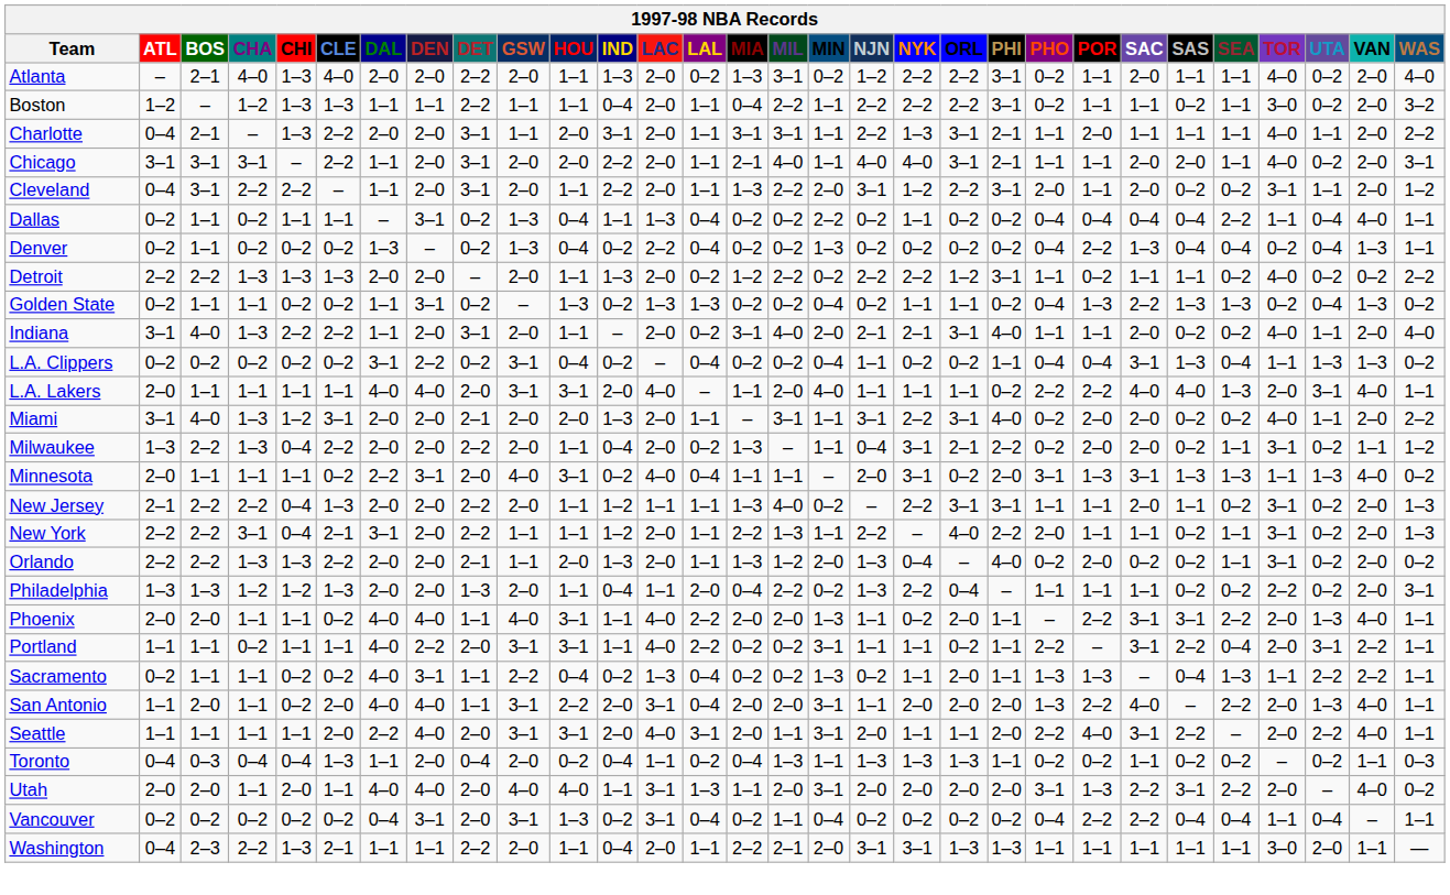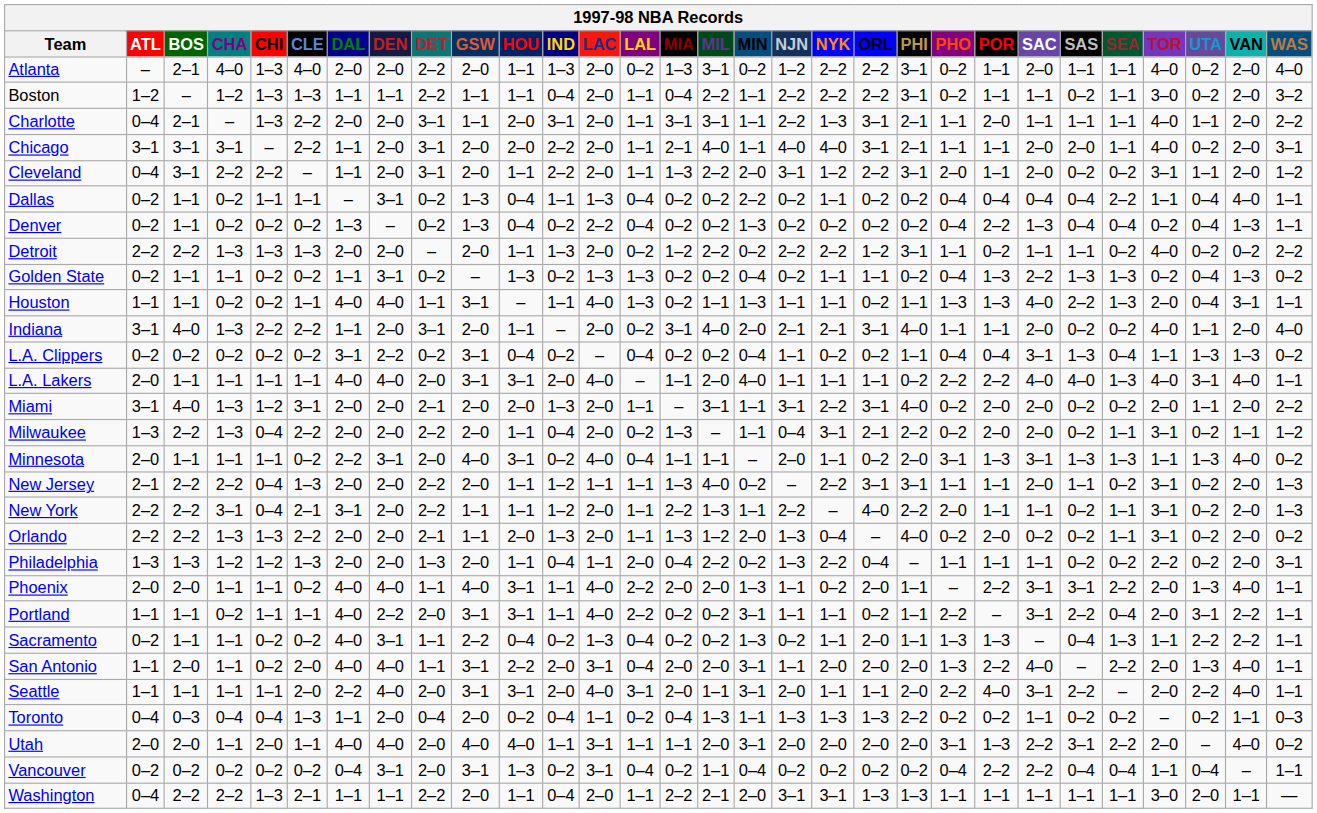+ row: Houston | 1–1 | 1–1 | 0–2 | 0–2 | 1–1 | 4–0 | 4–0 | 1–1 | 3–1 | – | 1–1 | 4–0 | 1–3 | 0–2 | 1–1 | 1–3 | 1–1 | 1–1 | 0–2 | 1–1 | 1–3 | 1–3 | 4–0 | 2–2 | 1–3 | 2–0 | 0–4 | 3–1 | 1–1
L.A. Lakers | TOR: 2–0 -> 4–0
Miami | TOR: 4–0 -> 2–0
Minnesota | NYK: 3–1 -> 1–1
Toronto | PHI: 1–1 -> 2–2
Utah | LAL: 1–3 -> 1–1
Washington | BOS: 2–3 -> 2–2
